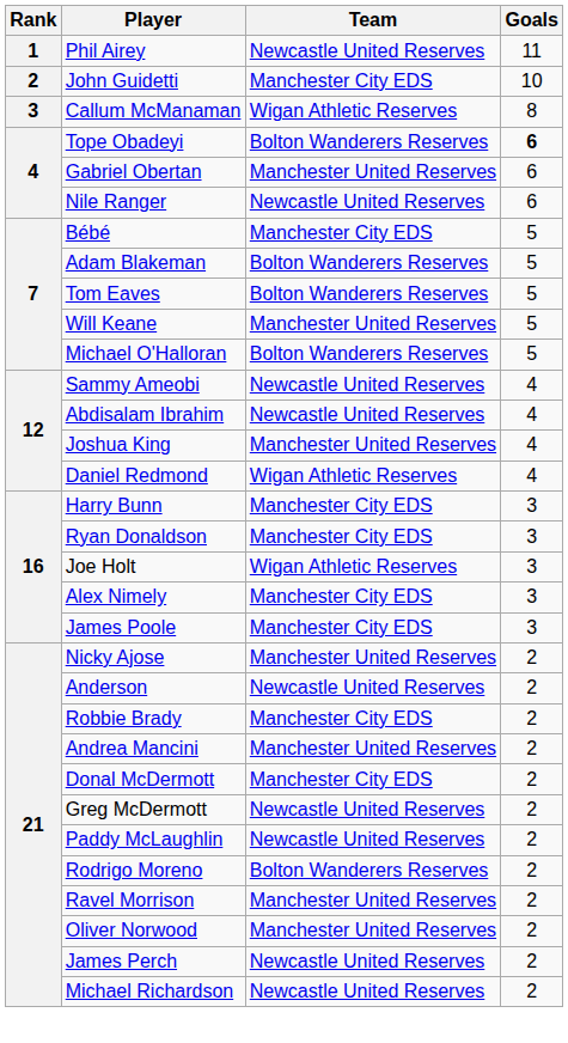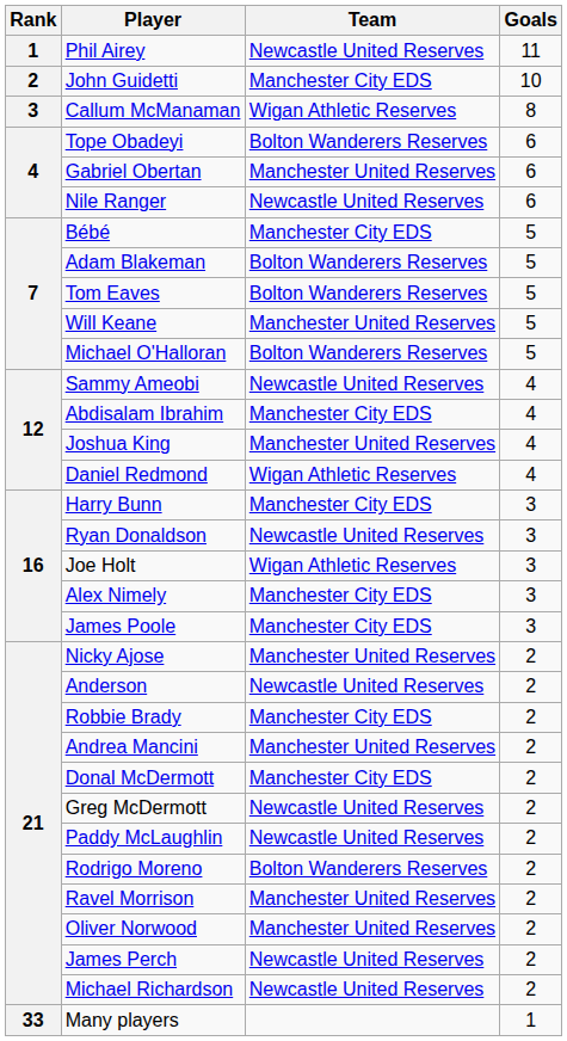Tope Obadeyi | Goals: bold -> normal
Abdisalam Ibrahim | Team: Newcastle United Reserves -> Manchester City EDS
Ryan Donaldson | Team: Manchester City EDS -> Newcastle United Reserves
+ row: 33 | Many players | 1
